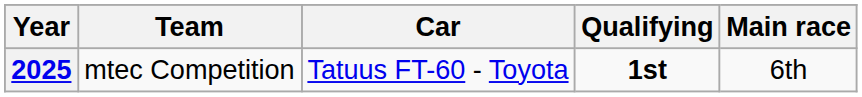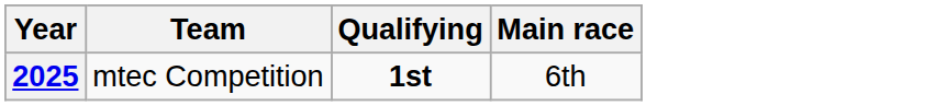- column: Car | Tatuus FT-60 - Toyota
